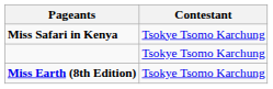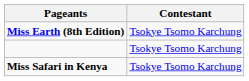rows swapped: Miss Earth (8th Edition) <-> Miss Safari in Kenya
